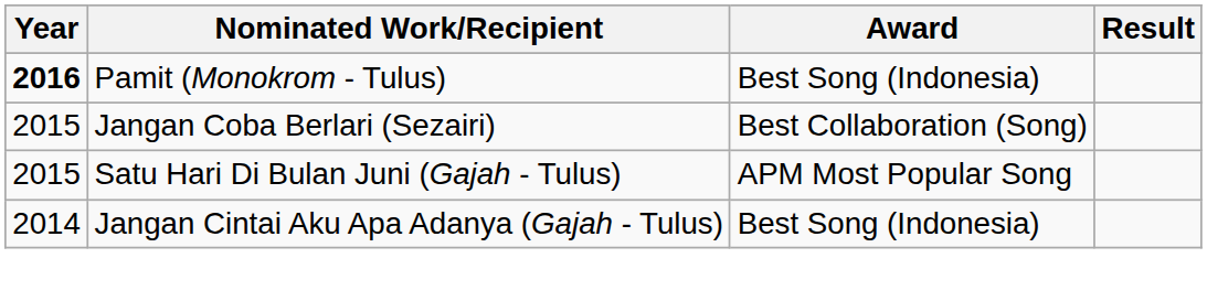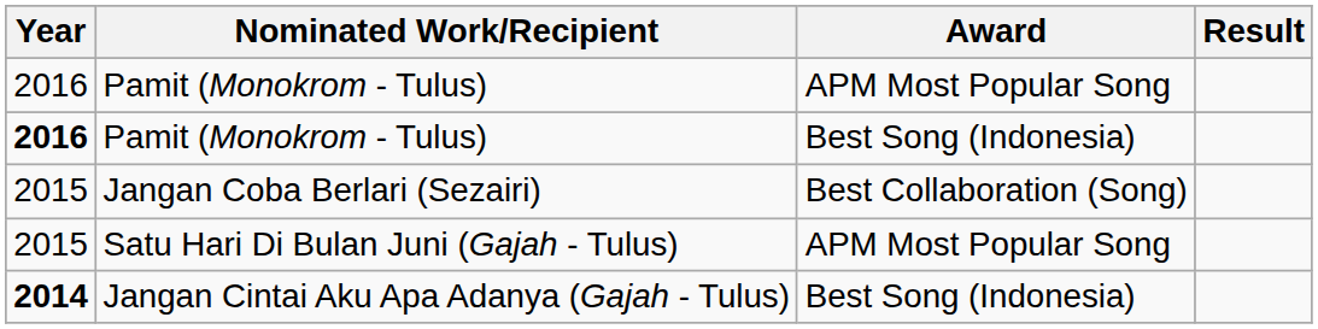+ row: 2016 | Pamit (Monokrom - Tulus) | APM Most Popular Song
Jangan Cintai Aku Apa Adanya (Gajah - Tulus) | Year: normal -> bold
